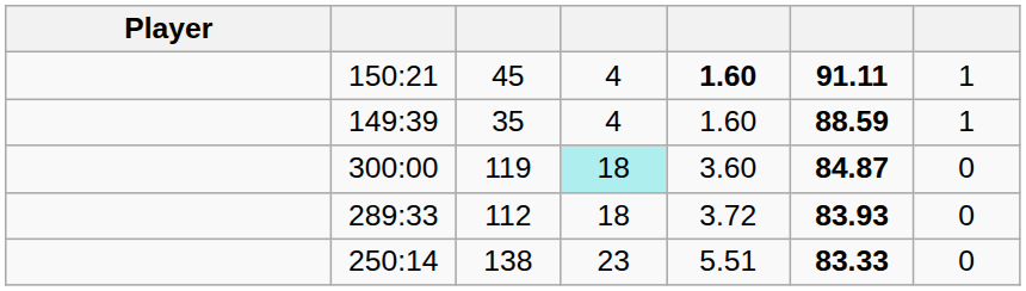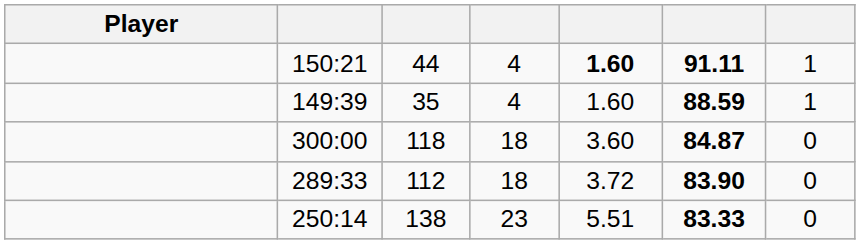150:21 | column 3: 45 -> 44
300:00 | column 3: 119 -> 118
300:00 | column 4: paleturquoise background -> no background
289:33 | column 6: 83.93 -> 83.90
